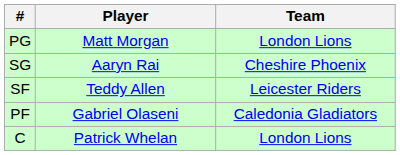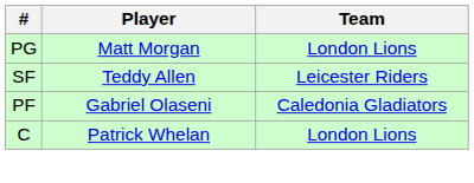- row: SG | Aaryn Rai | Cheshire Phoenix
